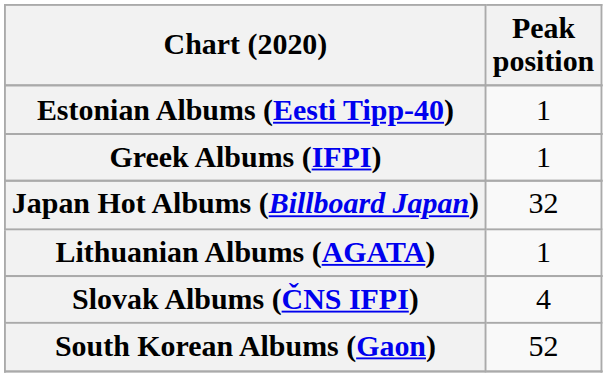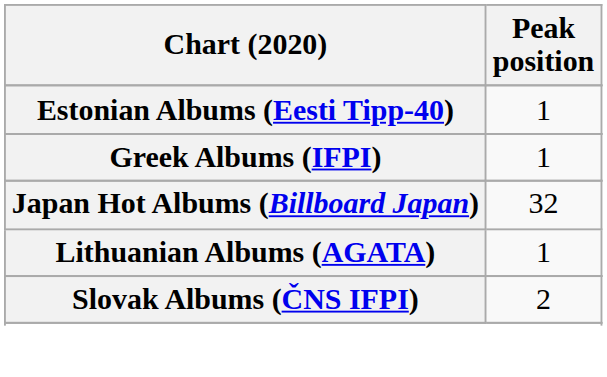Slovak Albums (ČNS IFPI) | Peak position: 4 -> 2
- row: South Korean Albums (Gaon) | 52
